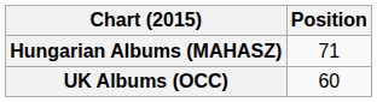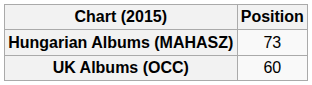Hungarian Albums (MAHASZ) | Position: 71 -> 73
